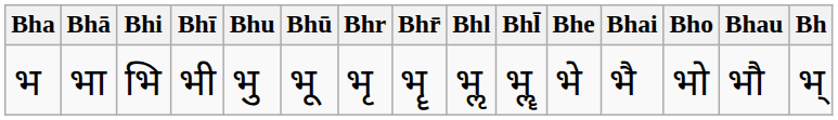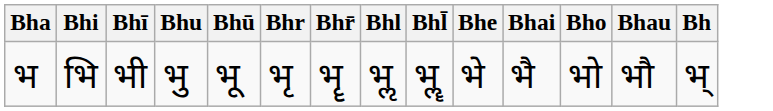- column: Bhā | भा
